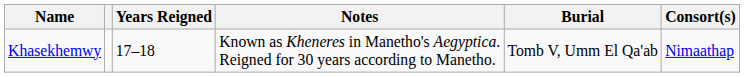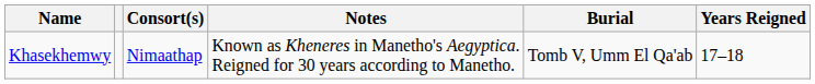columns swapped: Years Reigned <-> Consort(s)
